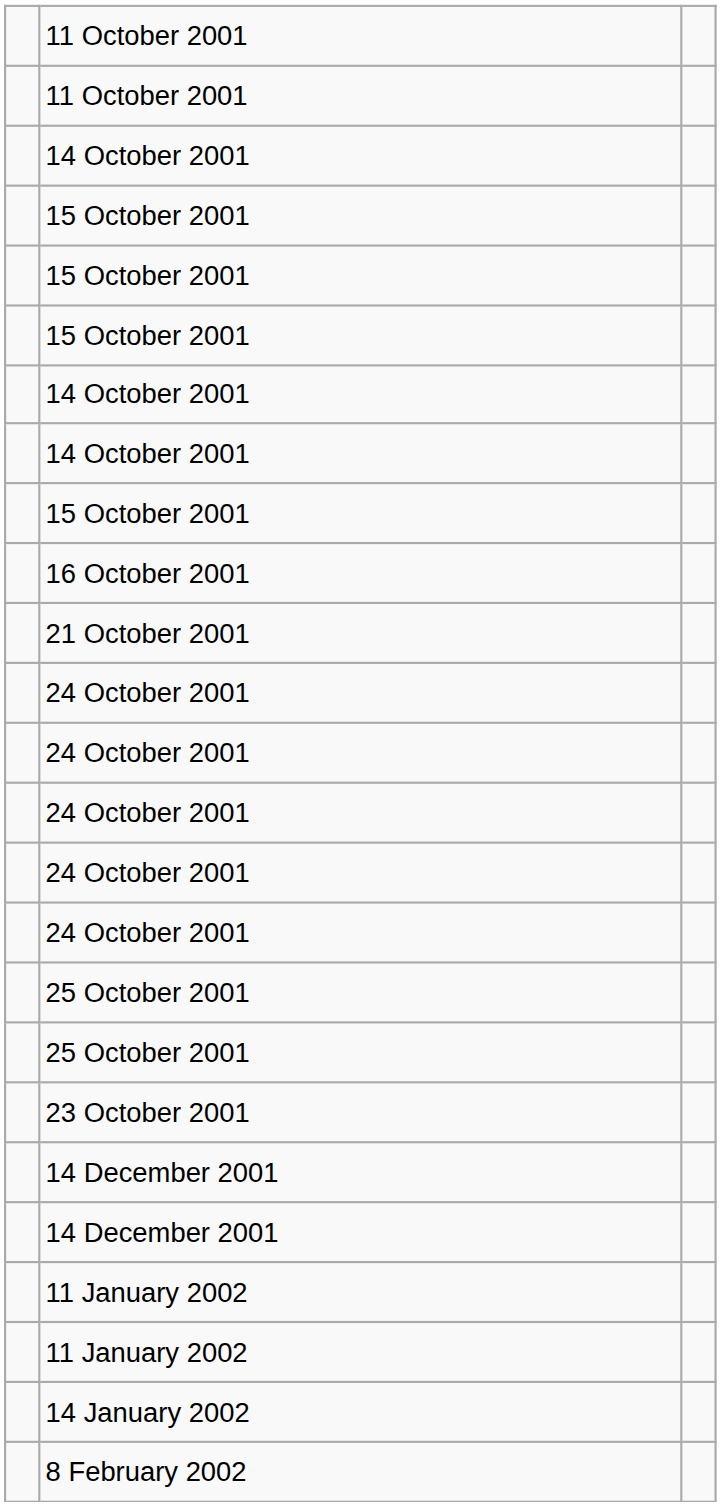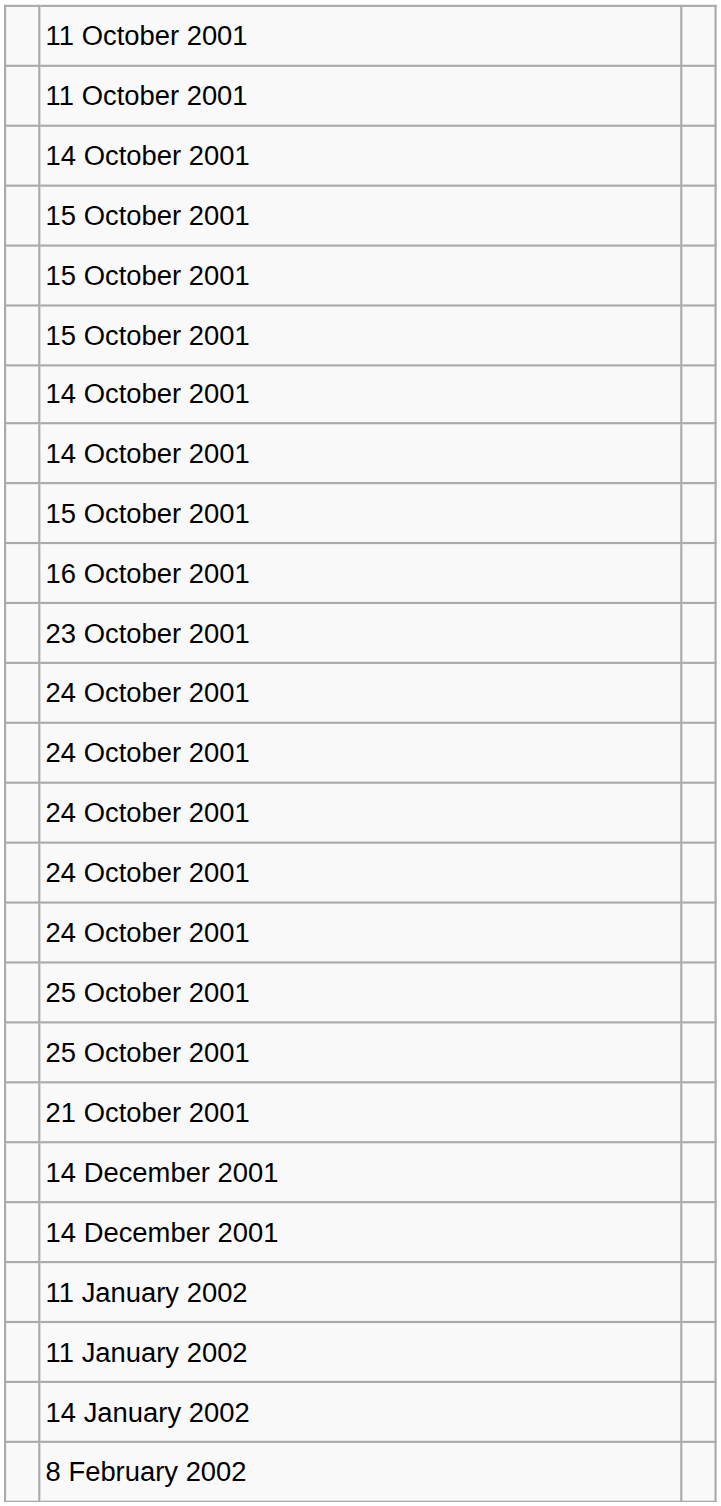rows swapped: 21 October 2001 <-> 23 October 2001
